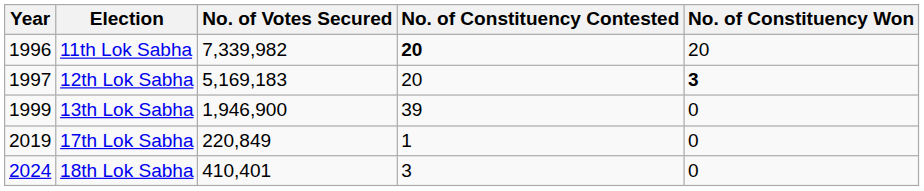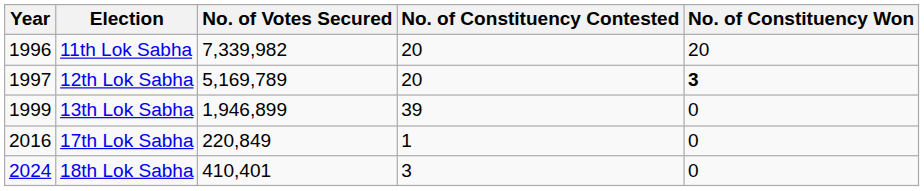11th Lok Sabha | No. of Constituency Contested: bold -> normal
12th Lok Sabha | No. of Votes Secured: 5,169,183 -> 5,169,789
13th Lok Sabha | No. of Votes Secured: 1,946,900 -> 1,946,899
17th Lok Sabha | Year: 2019 -> 2016
